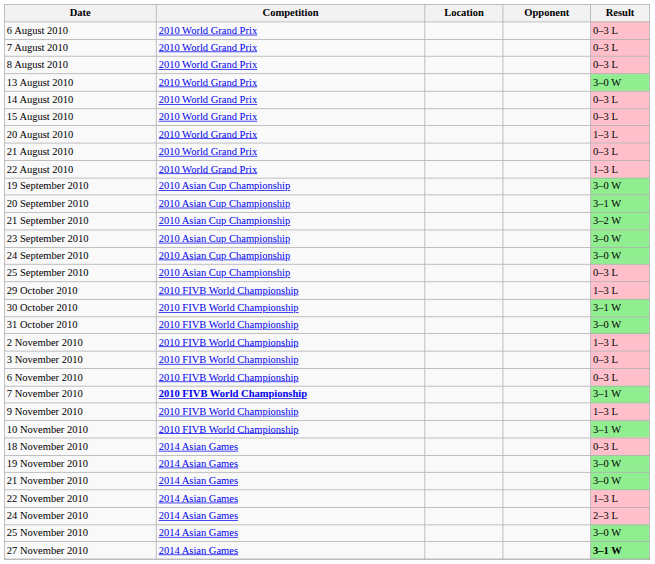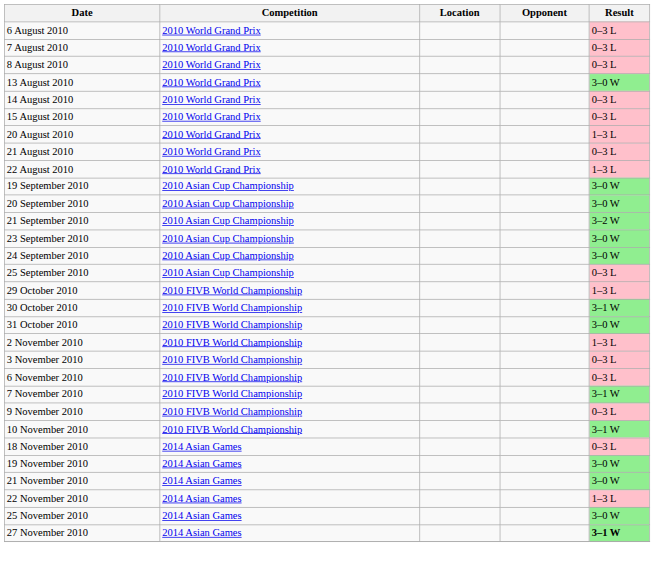20 September 2010 | Result: 3–1 W -> 3–0 W
7 November 2010 | Competition: bold -> normal
9 November 2010 | Result: 1–3 L -> 0–3 L
- row: 24 November 2010 | 2014 Asian Games | 2–3 L
